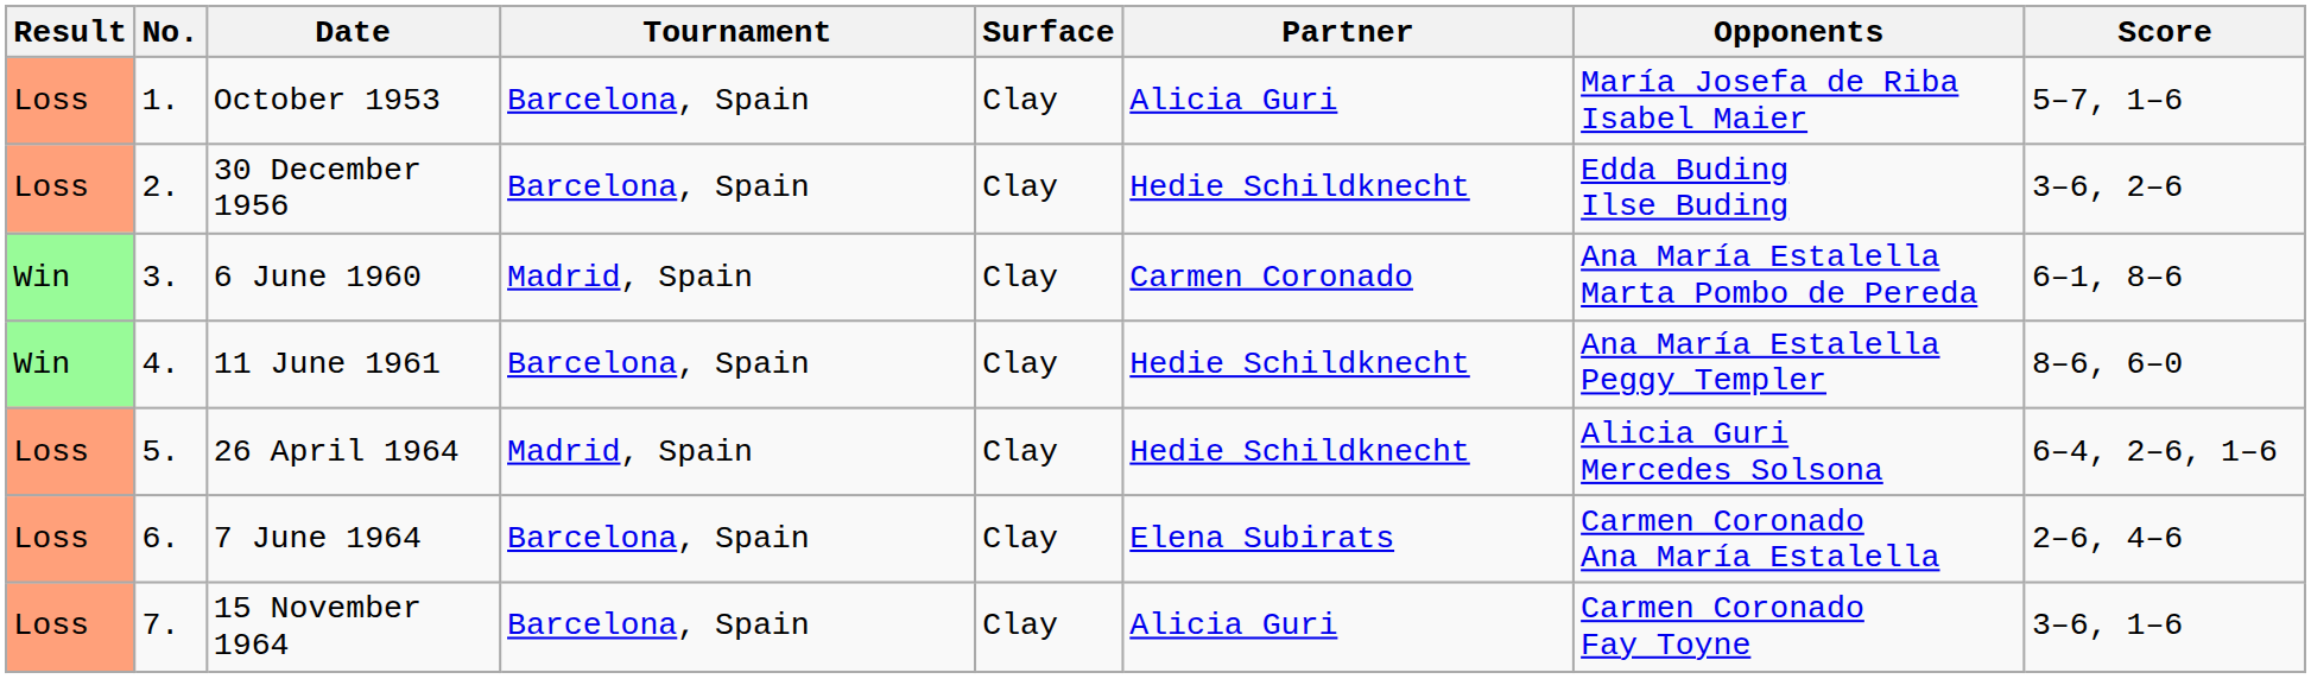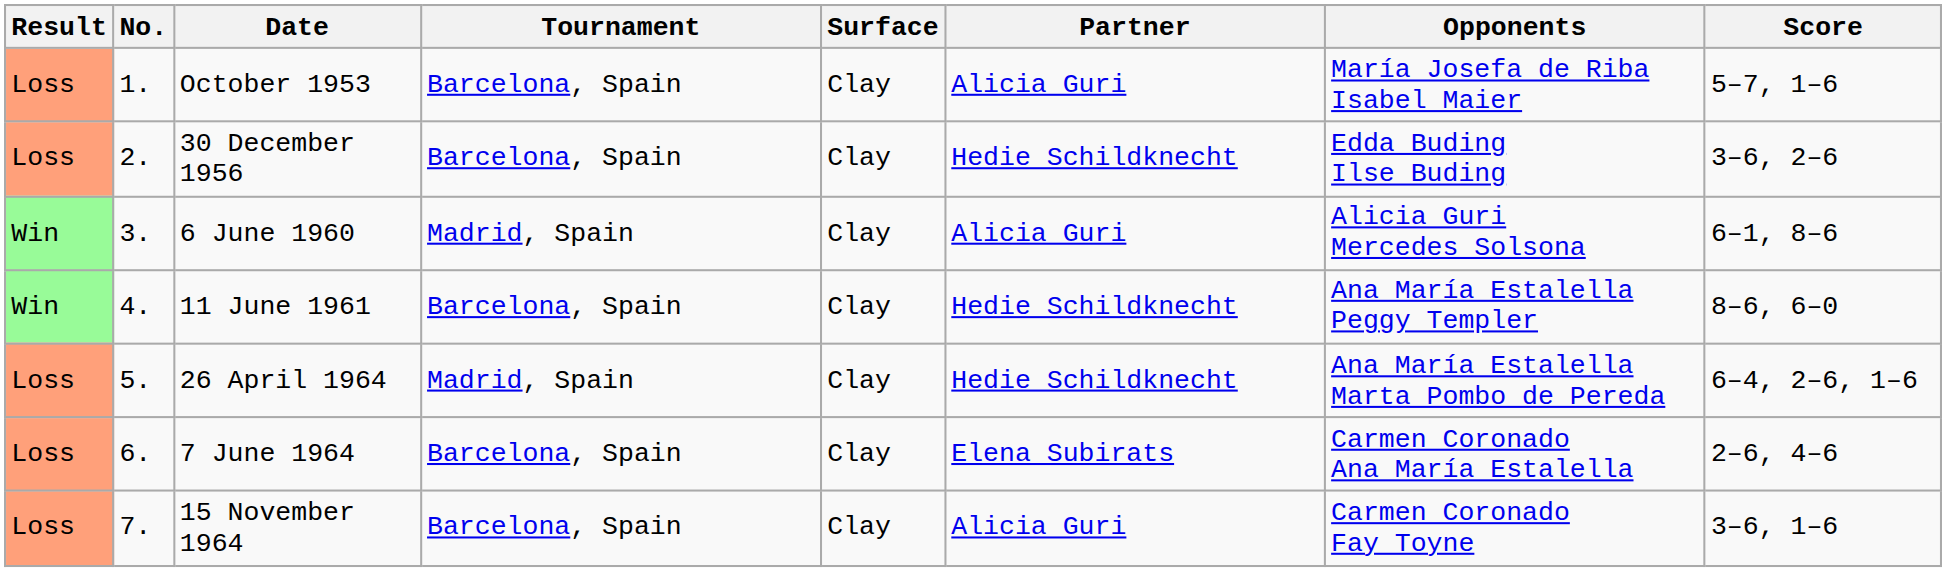6 June 1960 | Partner: Carmen Coronado -> Alicia Guri
6 June 1960 | Opponents: Ana María Estalella Marta Pombo de Pereda -> Alicia Guri Mercedes Solsona
26 April 1964 | Opponents: Alicia Guri Mercedes Solsona -> Ana María Estalella Marta Pombo de Pereda
